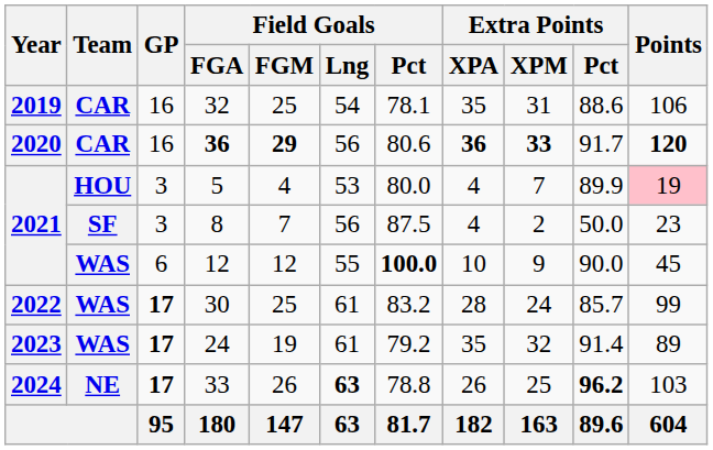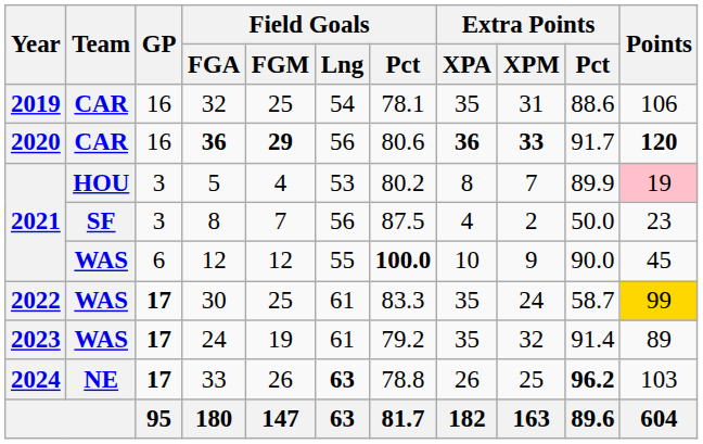5 | Field Goals / Pct: 80.0 -> 80.2
5 | Extra Points / XPA: 4 -> 8
30 | Field Goals / Pct: 83.2 -> 83.3
30 | Extra Points / XPA: 28 -> 35
30 | Extra Points / Pct: 85.7 -> 58.7
30 | Points: no background -> gold background
